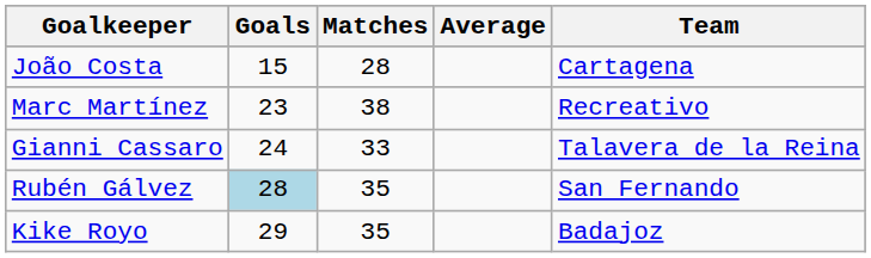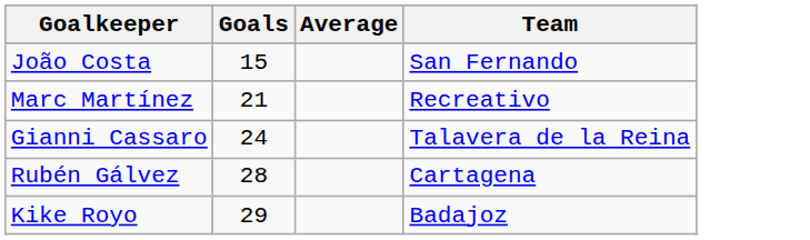- column: Matches | 28 | 38 | 33 | 35 | 35
João Costa | Team: Cartagena -> San Fernando
Marc Martínez | Goals: 23 -> 21
Rubén Gálvez | Goals: lightblue background -> no background
Rubén Gálvez | Team: San Fernando -> Cartagena
